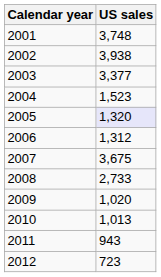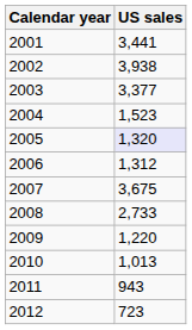2001 | US sales: 3,748 -> 3,441
2009 | US sales: 1,020 -> 1,220
